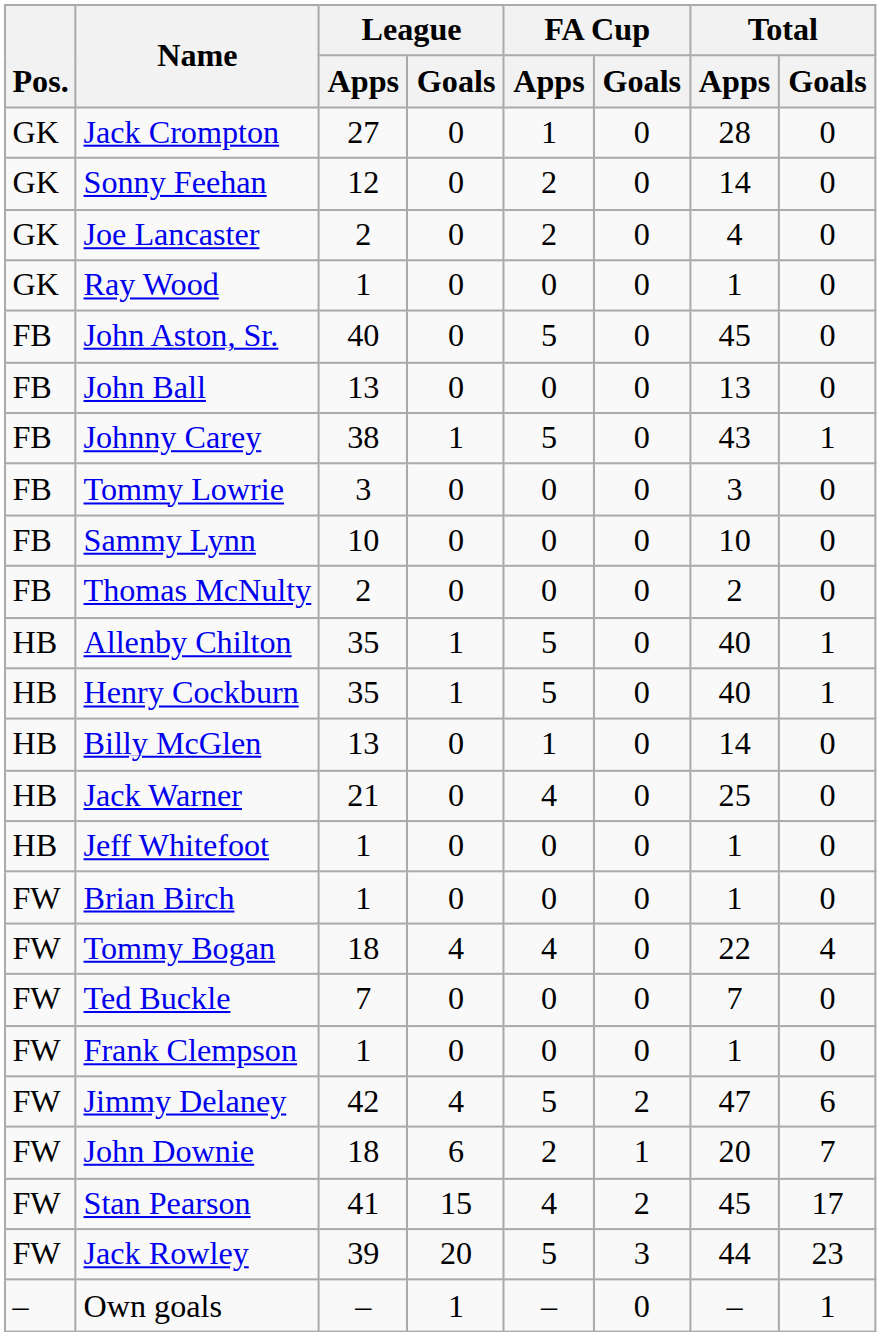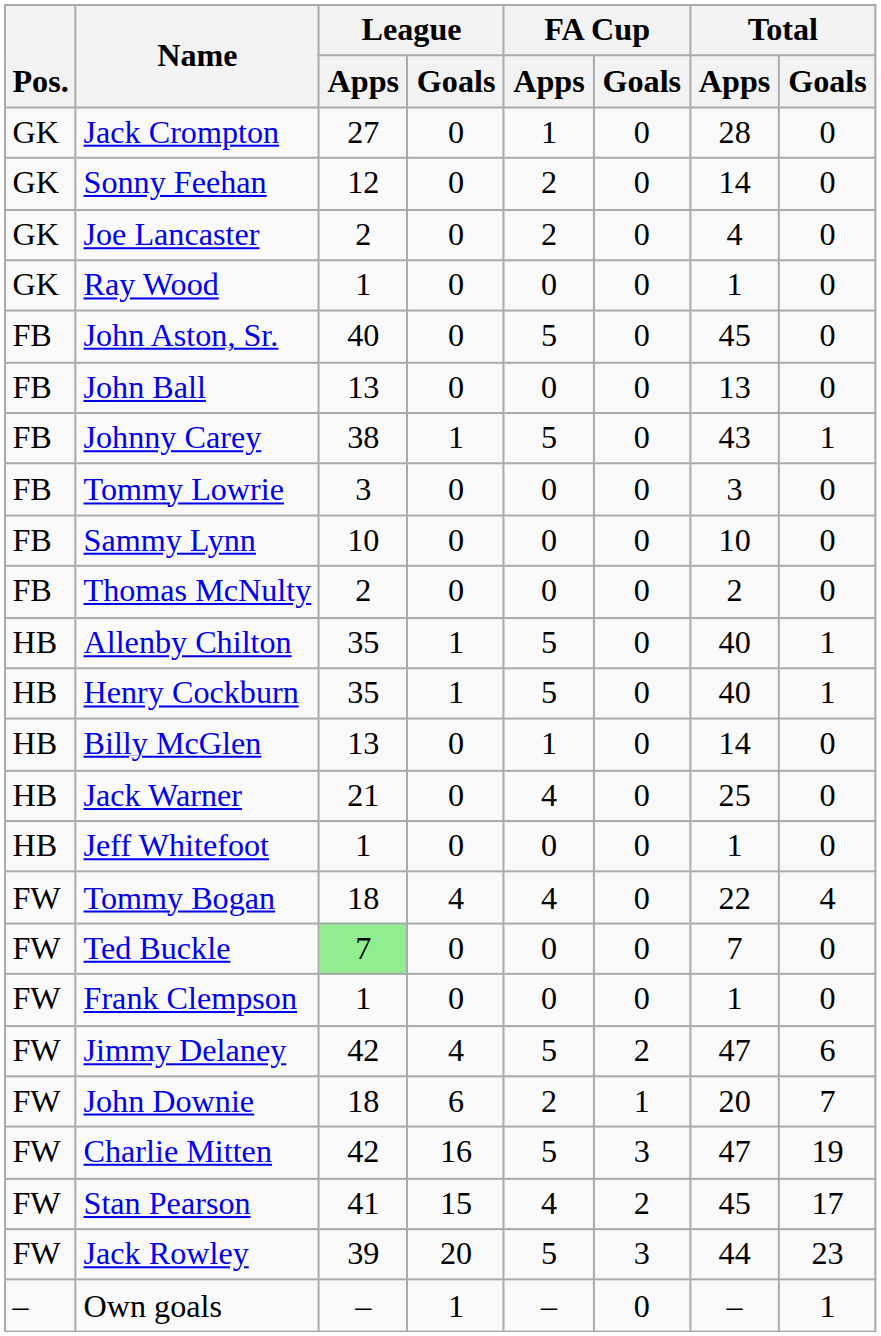- row: FW | Brian Birch | 1 | 0 | 0 | 0 | 1 | 0
Ted Buckle | League / Apps: no background -> lightgreen background
+ row: FW | Charlie Mitten | 42 | 16 | 5 | 3 | 47 | 19
